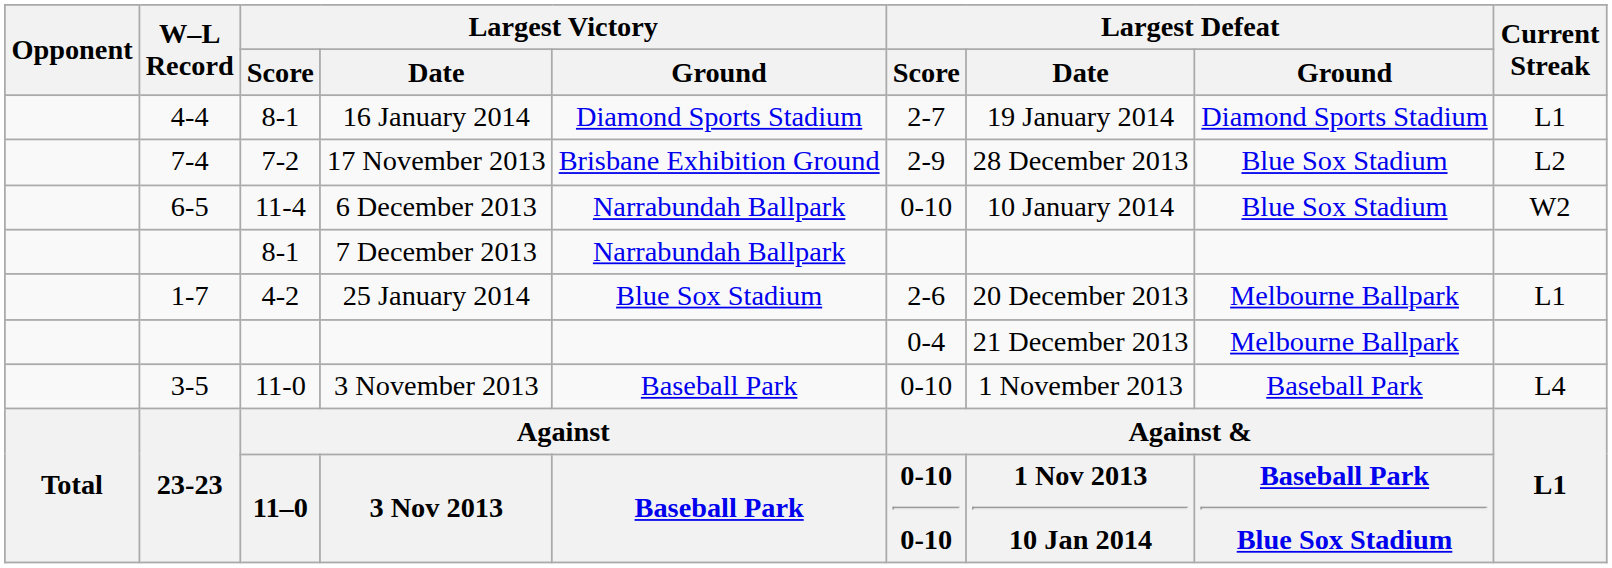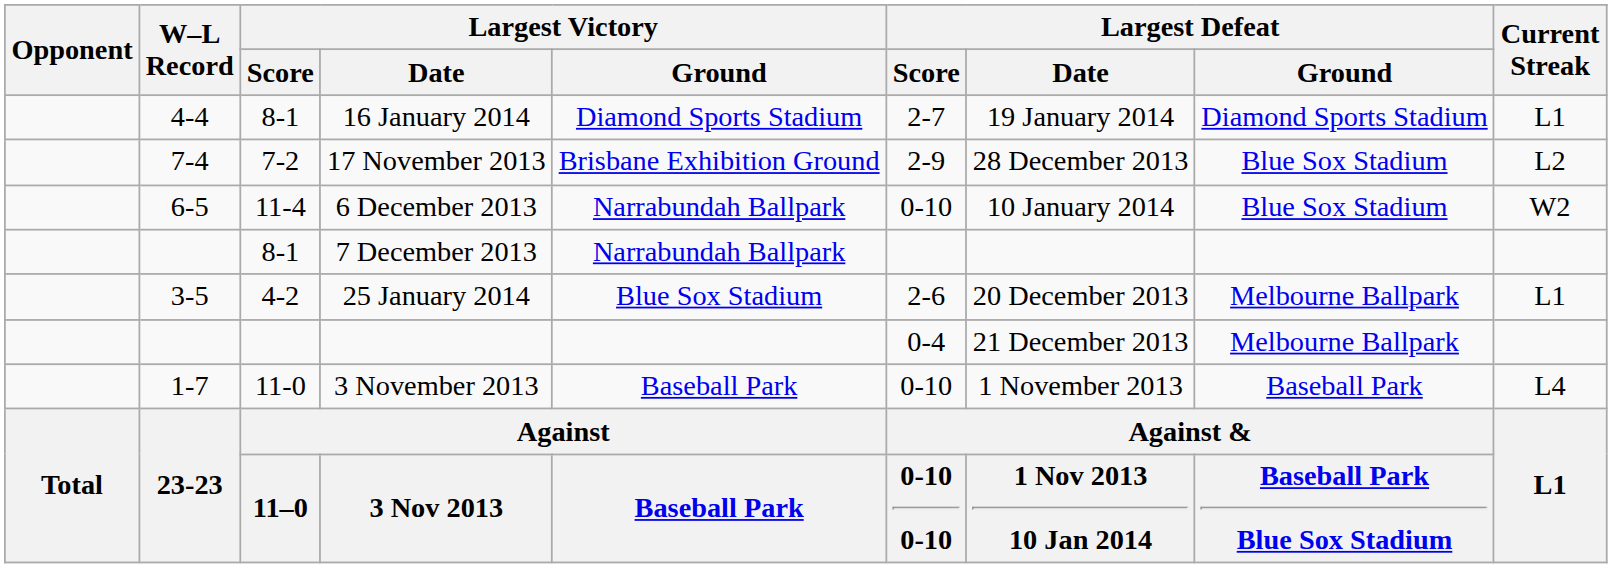25 January 2014 | W–L Record: 1-7 -> 3-5
3 November 2013 | W–L Record: 3-5 -> 1-7
